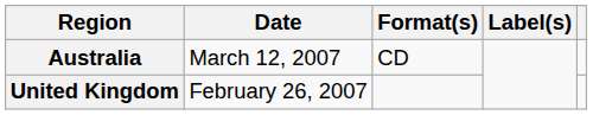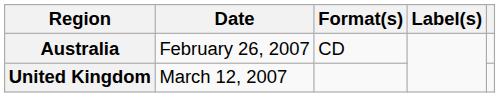Australia | Date: March 12, 2007 -> February 26, 2007
United Kingdom | Date: February 26, 2007 -> March 12, 2007
